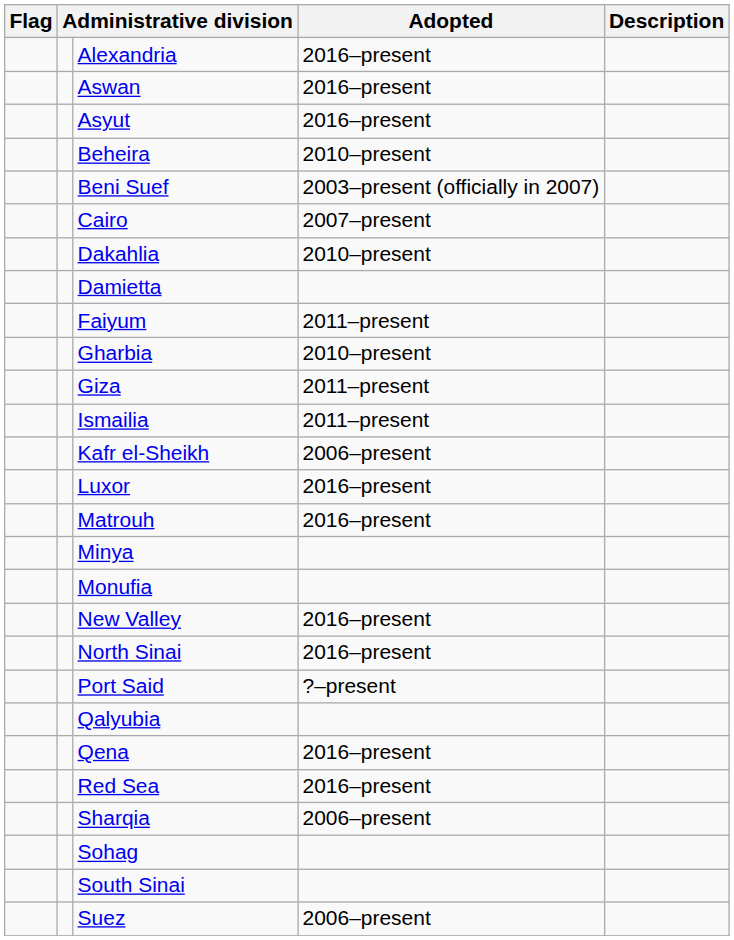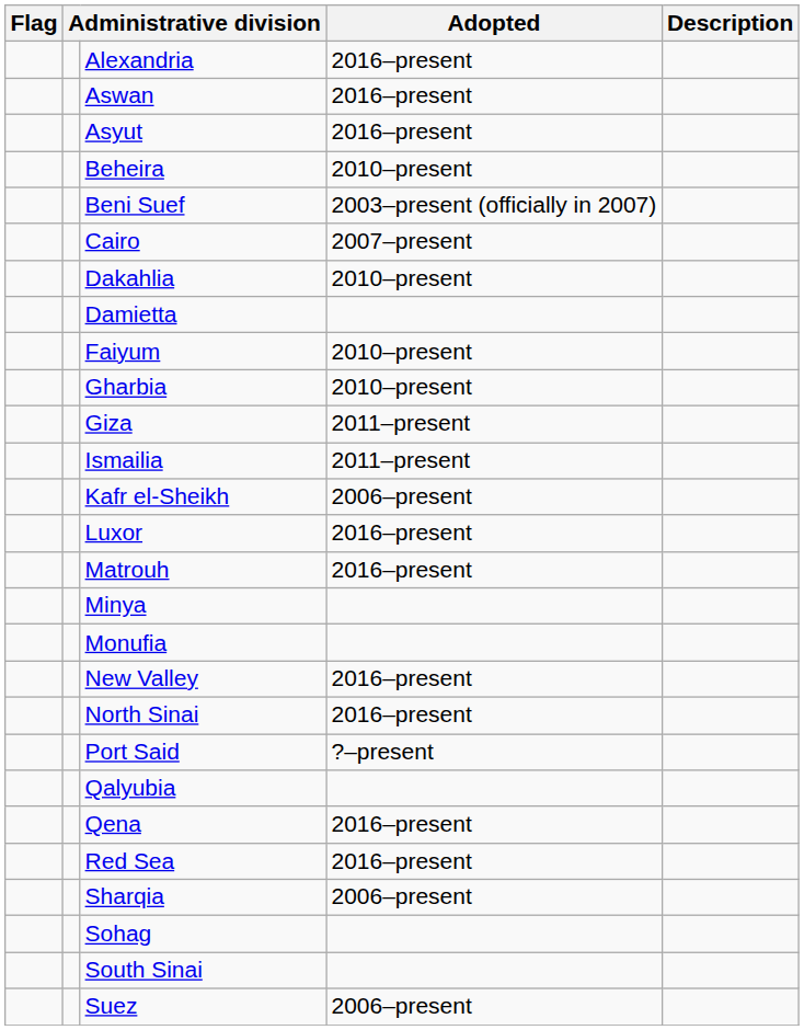Faiyum | Adopted: 2011–present -> 2010–present
